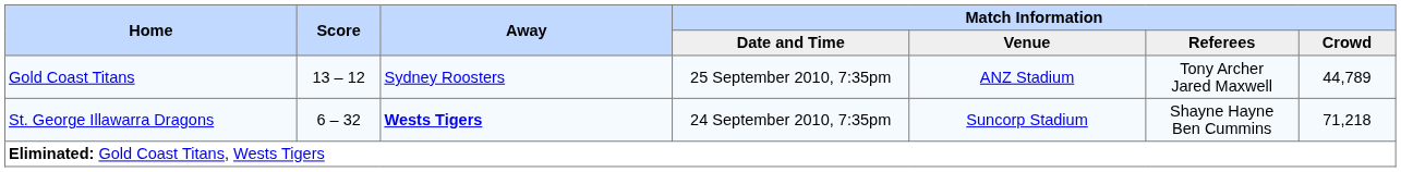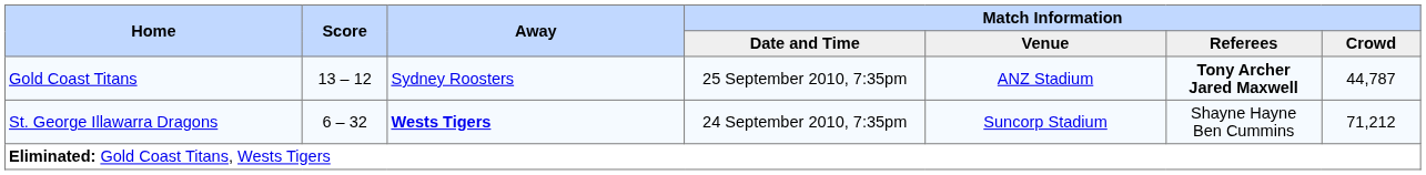Gold Coast Titans | Match Information / Referees: normal -> bold
Gold Coast Titans | Match Information / Crowd: 44,789 -> 44,787
St. George Illawarra Dragons | Match Information / Crowd: 71,218 -> 71,212
